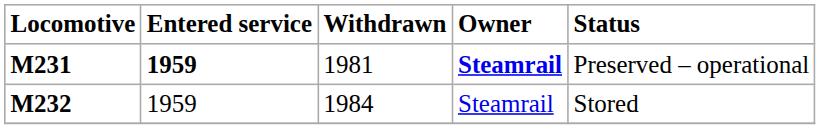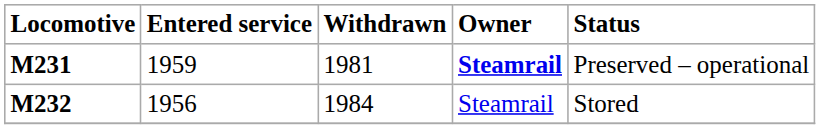M231 | Entered service: bold -> normal
M232 | Entered service: 1959 -> 1956
